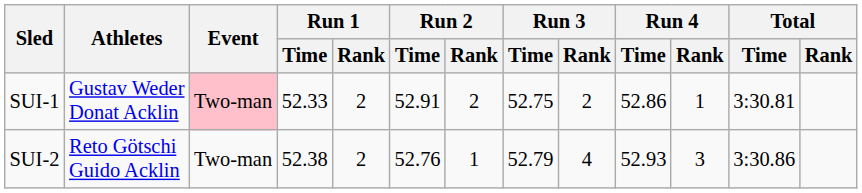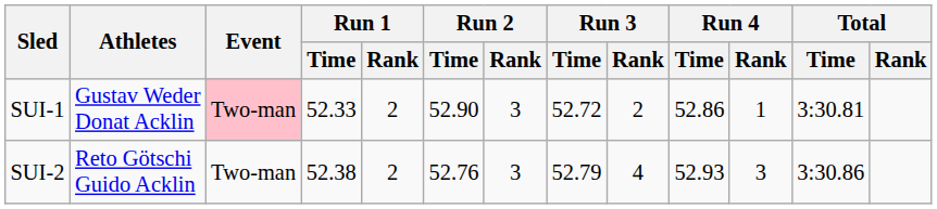SUI-1 | Run 2 / Time: 52.91 -> 52.90
SUI-1 | Run 2 / Rank: 2 -> 3
SUI-1 | Run 3 / Time: 52.75 -> 52.72
SUI-2 | Run 2 / Rank: 1 -> 3
